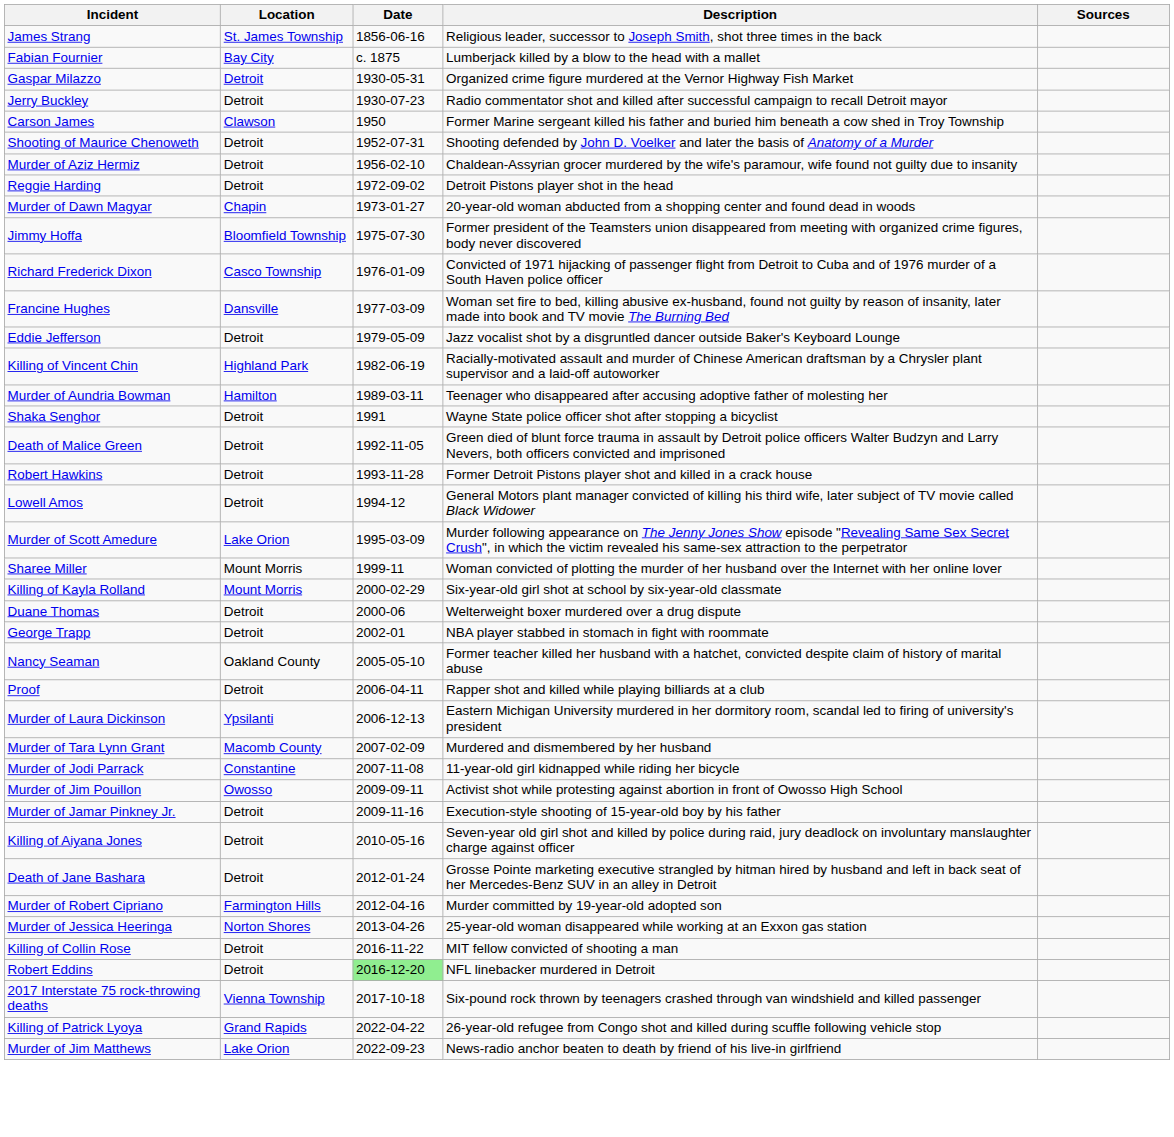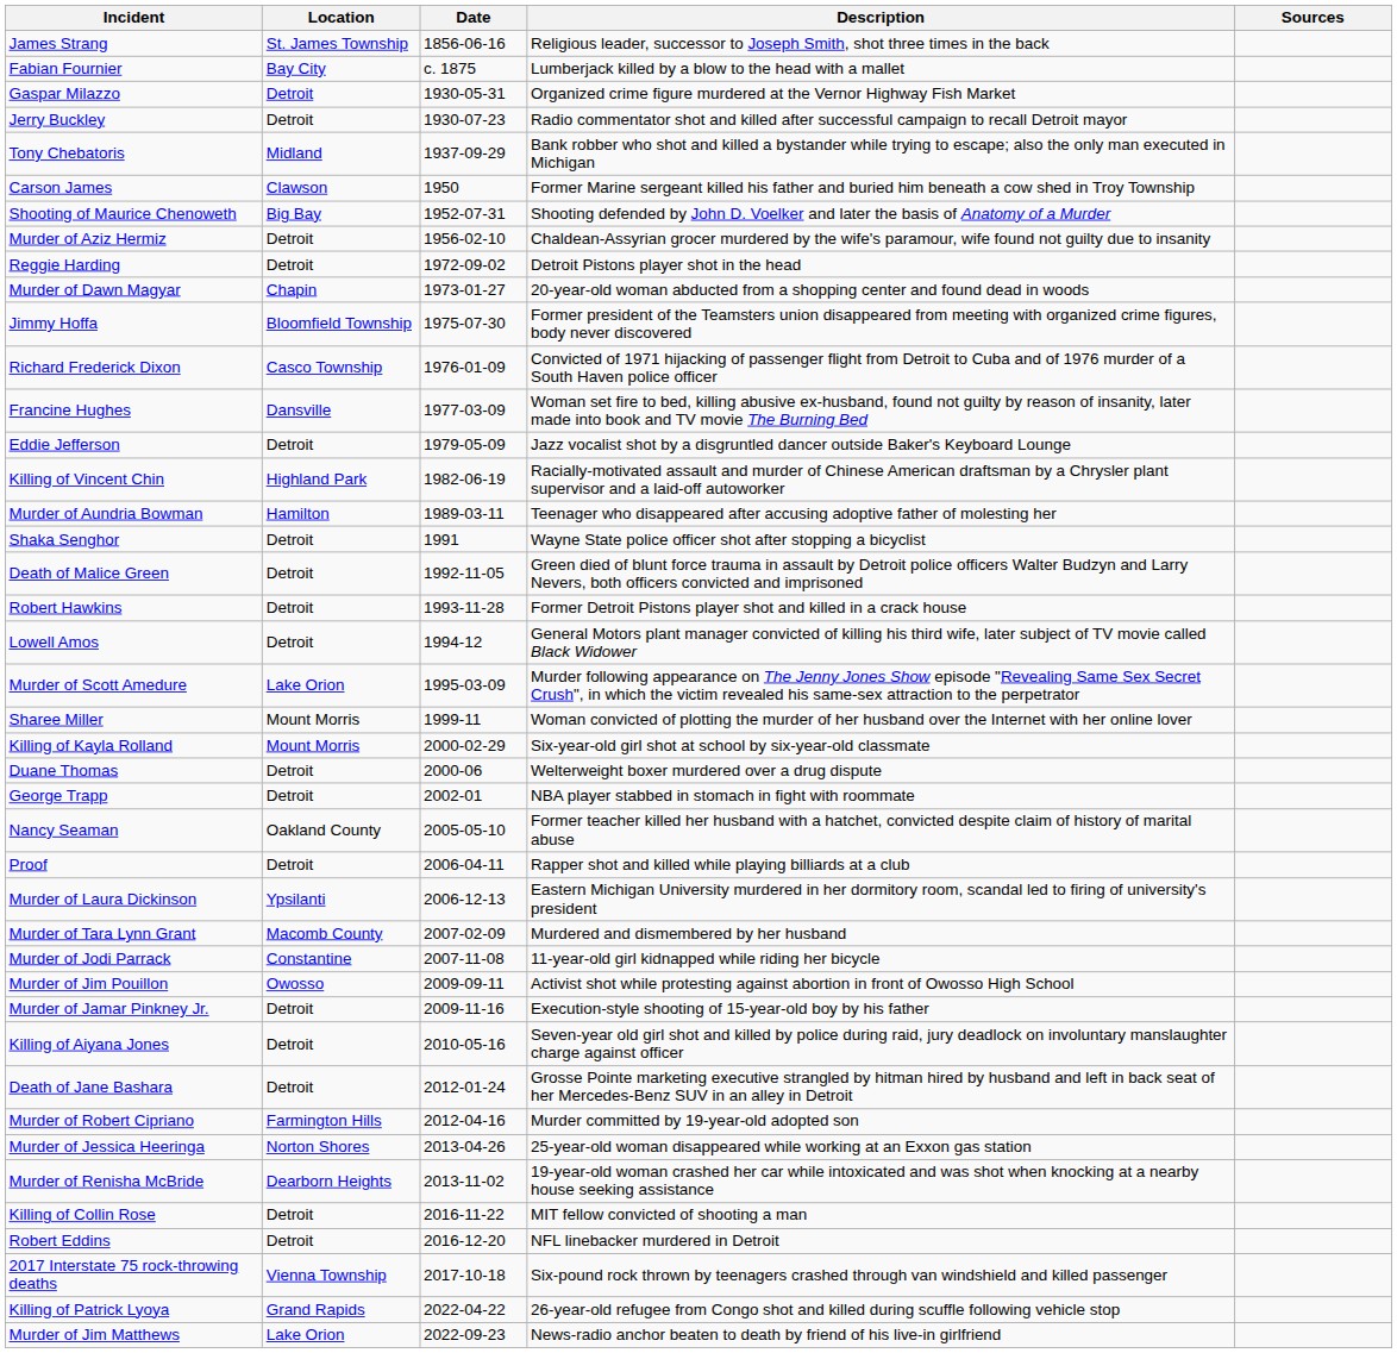+ row: Tony Chebatoris | Midland | 1937-09-29 | Bank robber who shot and killed a bystander while trying to escape; also the only man executed in Michigan
Shooting of Maurice Chenoweth | Location: Detroit -> Big Bay
+ row: Murder of Renisha McBride | Dearborn Heights | 2013-11-02 | 19-year-old woman crashed her car while intoxicated and was shot when knocking at a nearby house seeking assistance
Robert Eddins | Date: lightgreen background -> no background
